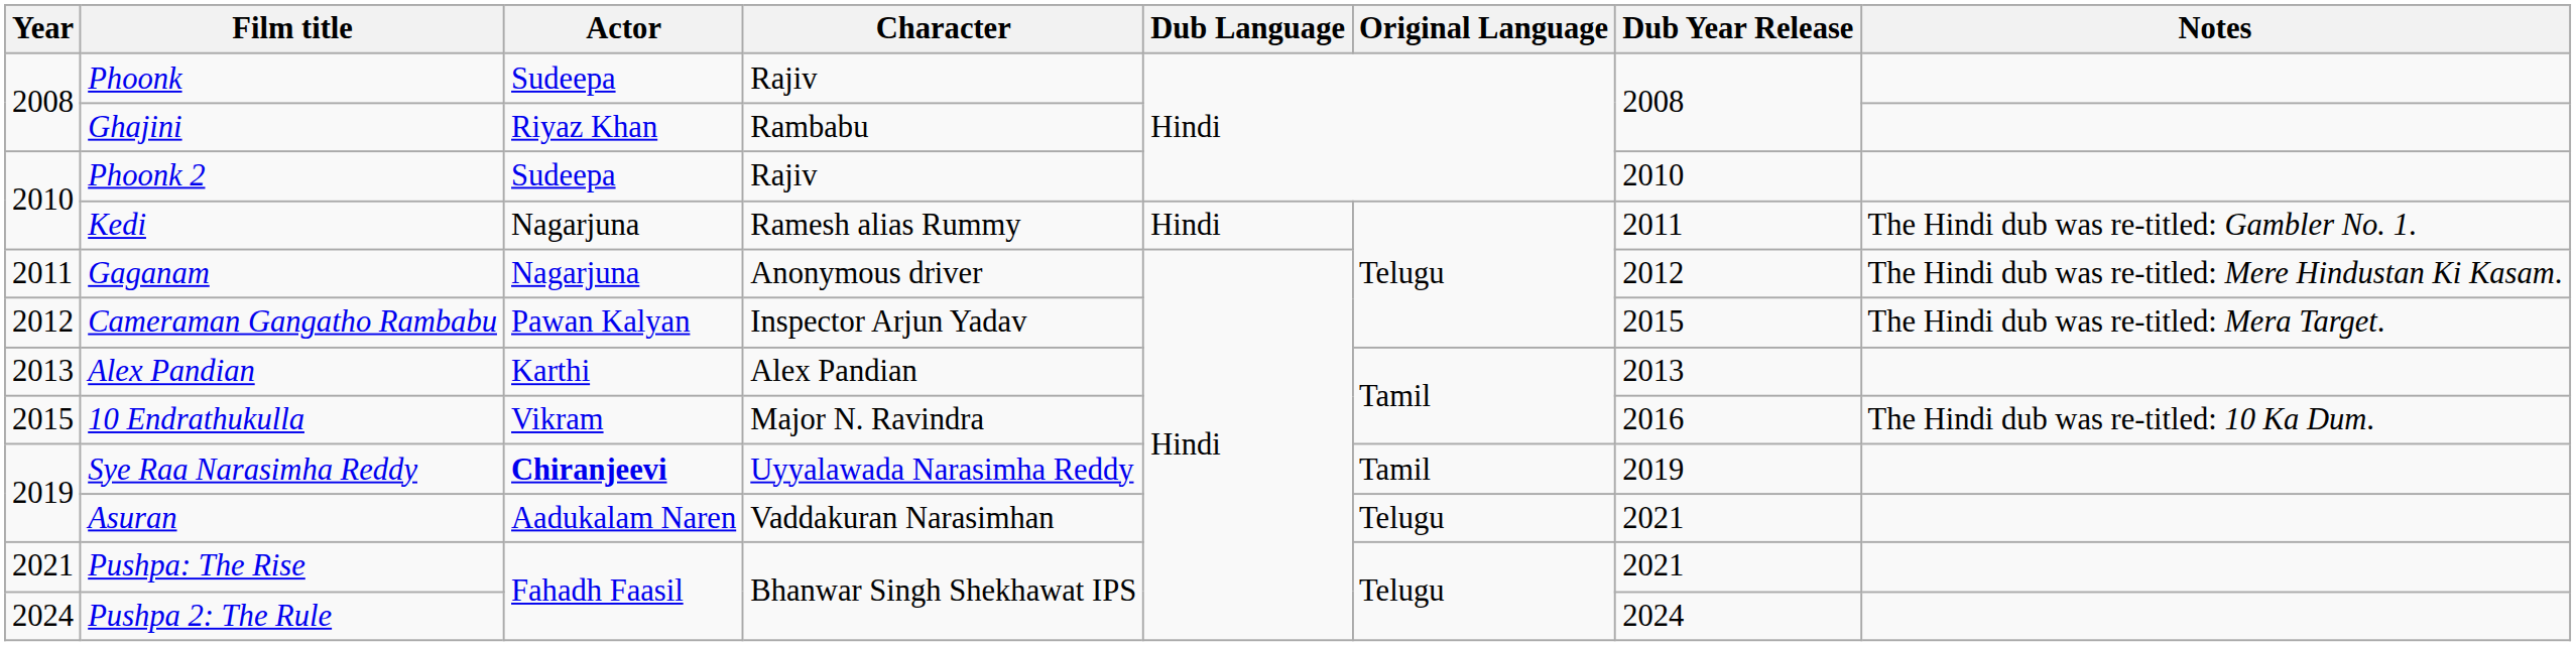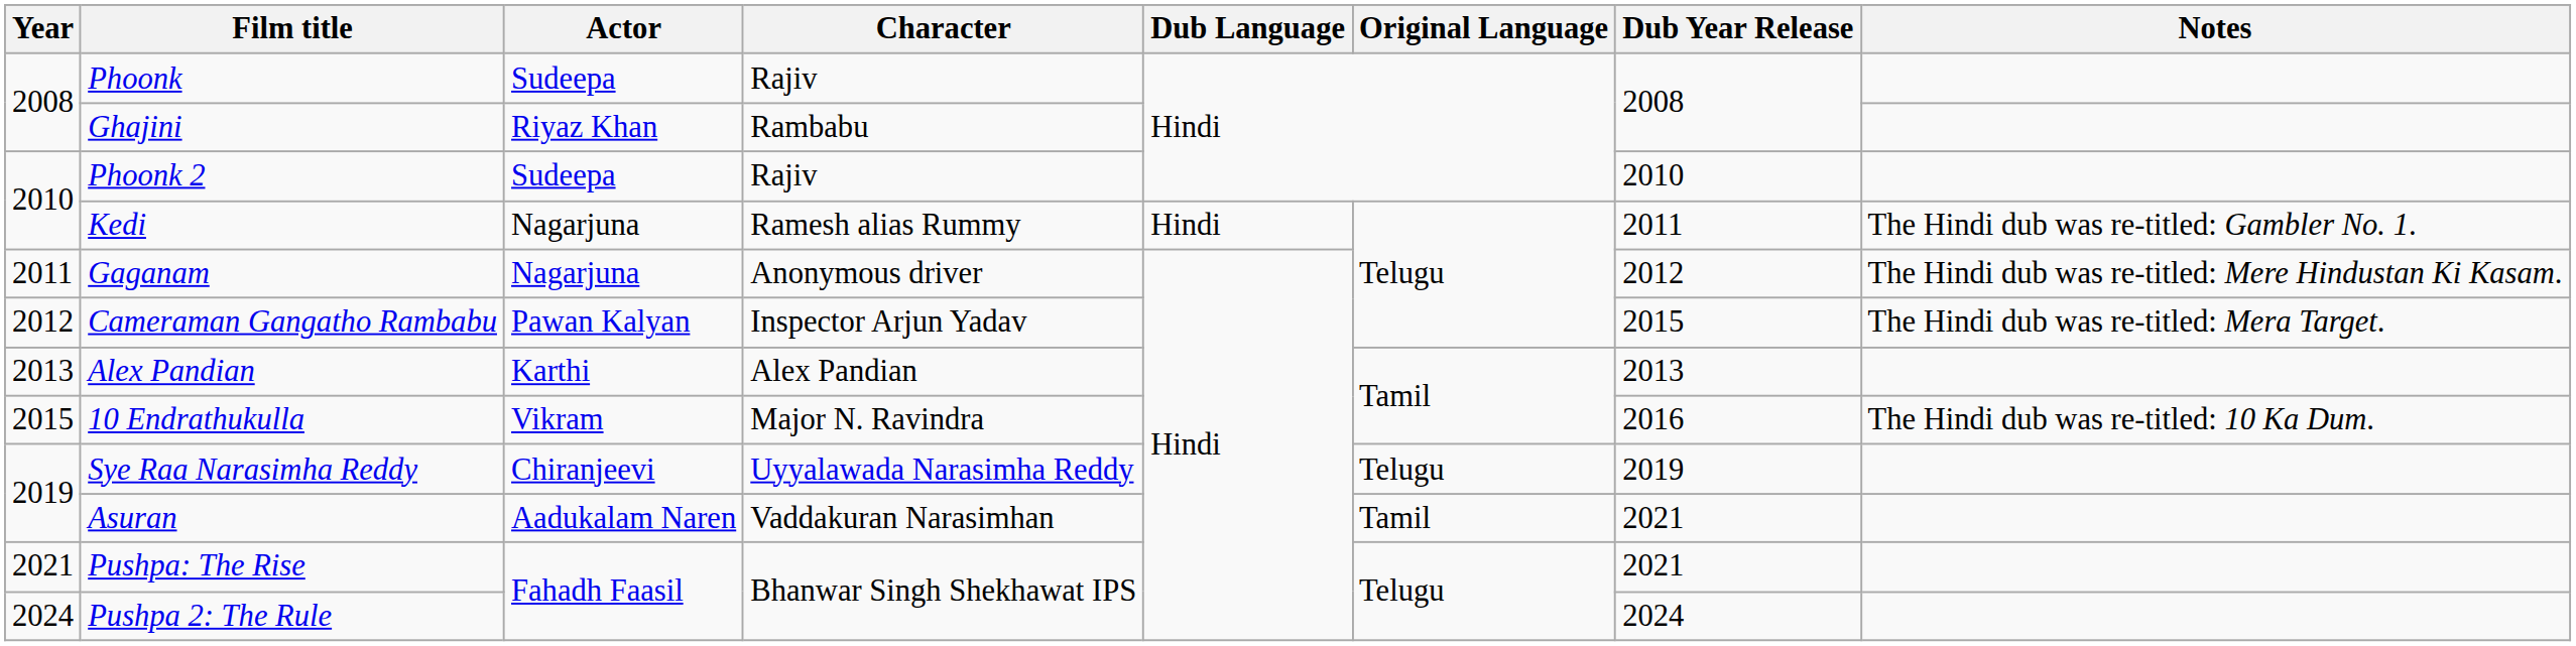Sye Raa Narasimha Reddy | Actor: bold -> normal
Sye Raa Narasimha Reddy | Original Language: Tamil -> Telugu
Asuran | Original Language: Telugu -> Tamil
